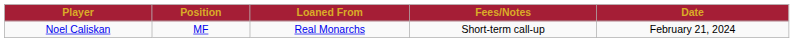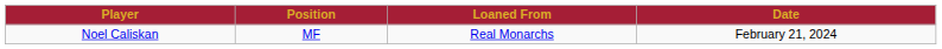- column: Fees/Notes | Short-term call-up
